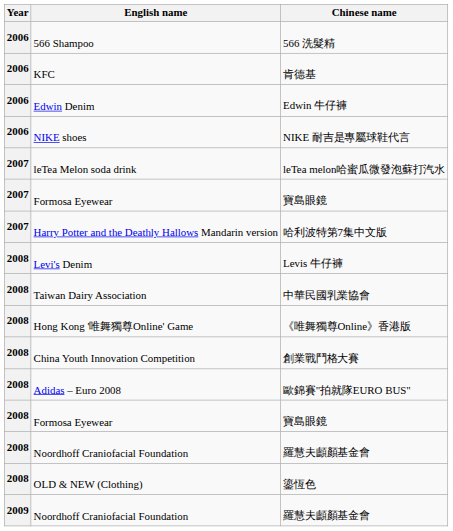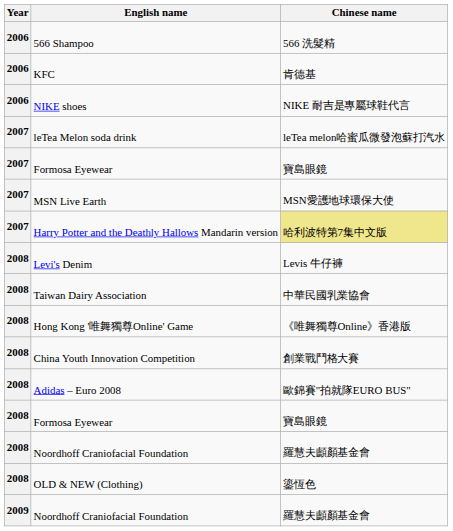- row: 2006 | Edwin Denim | Edwin 牛仔褲
+ row: 2007 | MSN Live Earth | MSN愛護地球環保大使
Harry Potter and the Deathly Hallows Mandarin version | Chinese name: no background -> khaki background
